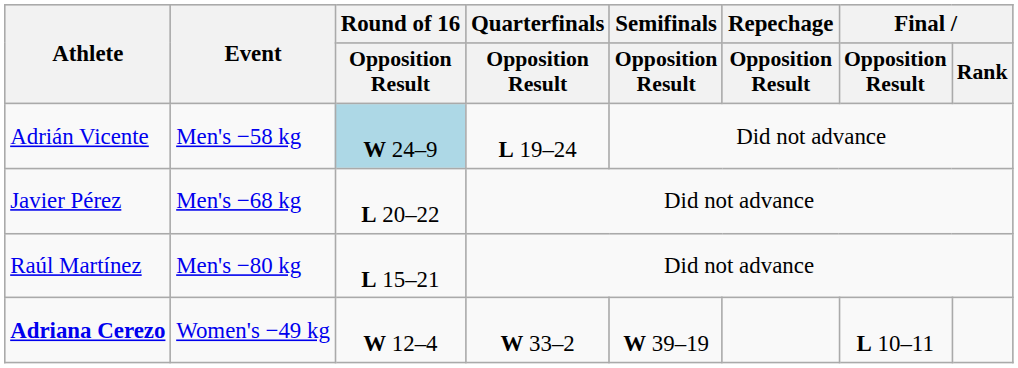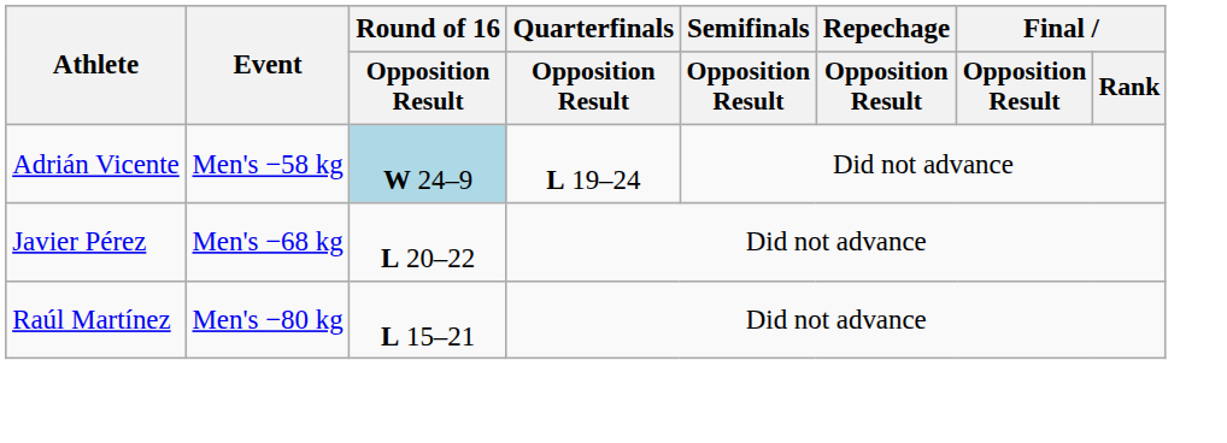- row: Adriana Cerezo | Women's −49 kg | W 12–4 | W 33–2 | W 39–19 | L 10–11
